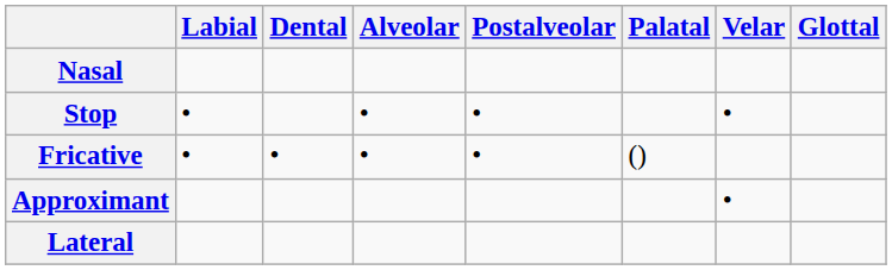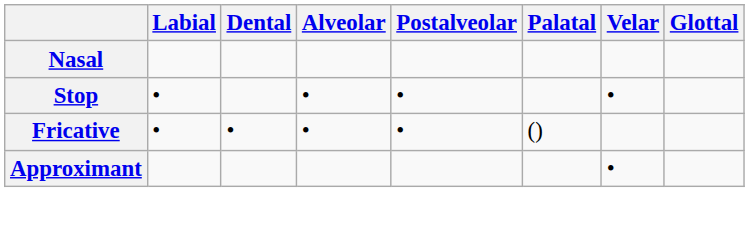- row: Lateral
